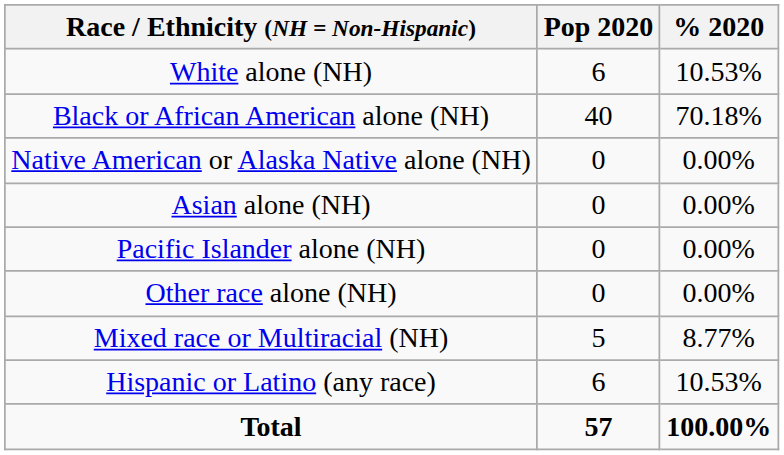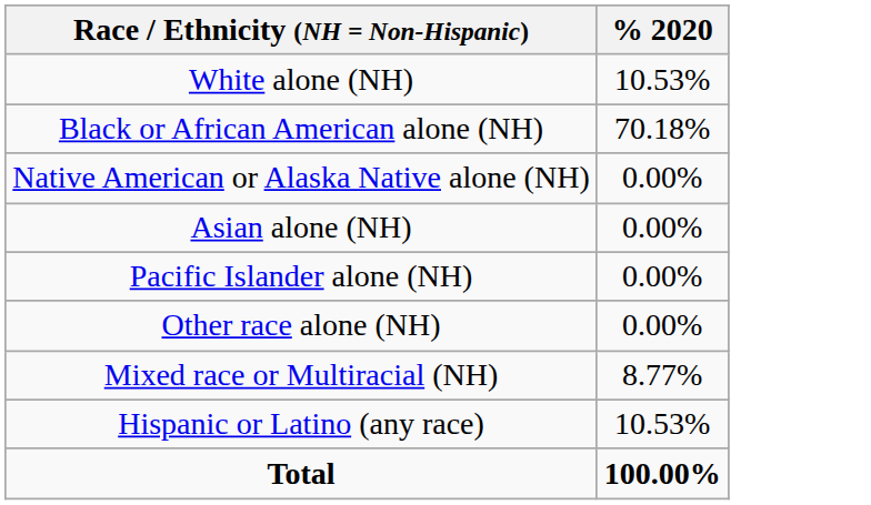- column: Pop 2020 | 6 | 40 | 0 | 0 | 0 | 0 | 5 | 6 | 57
